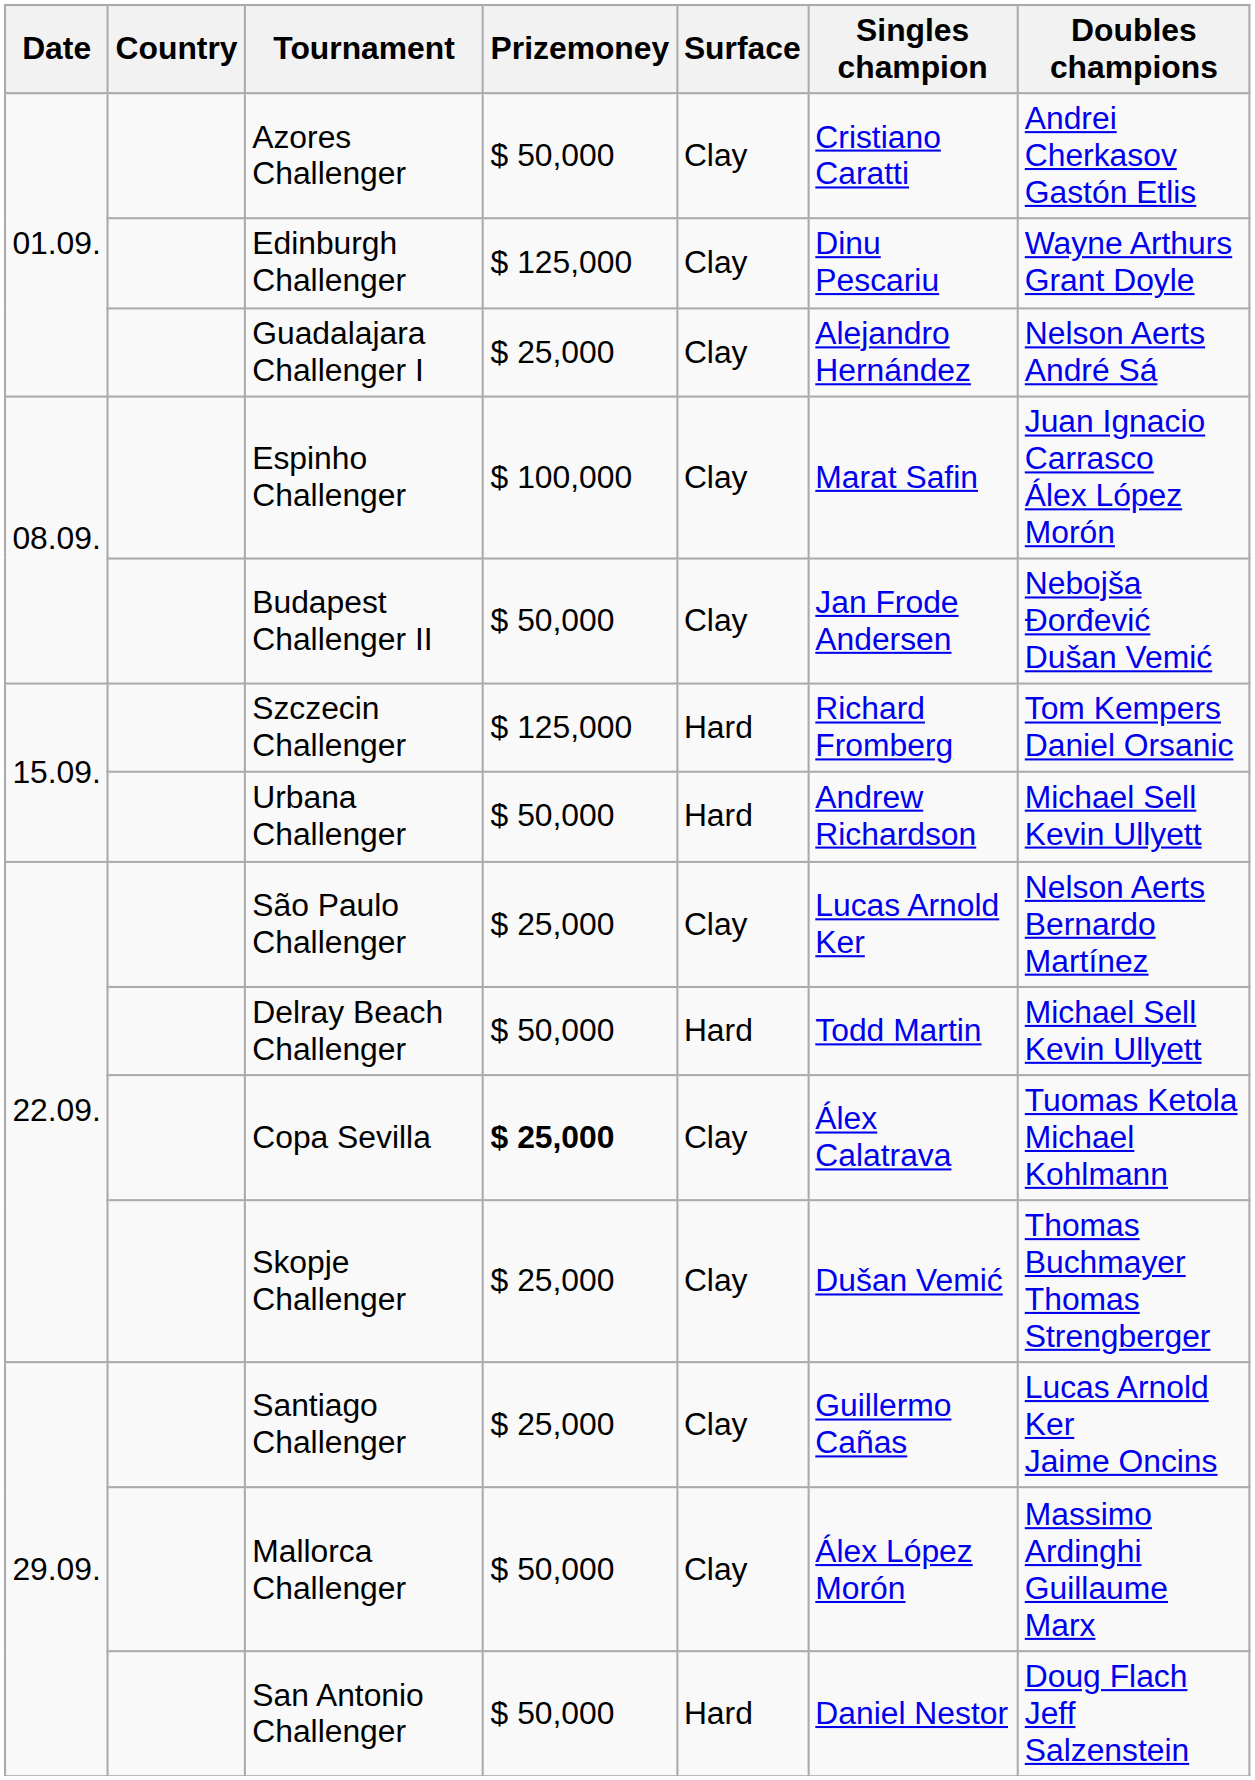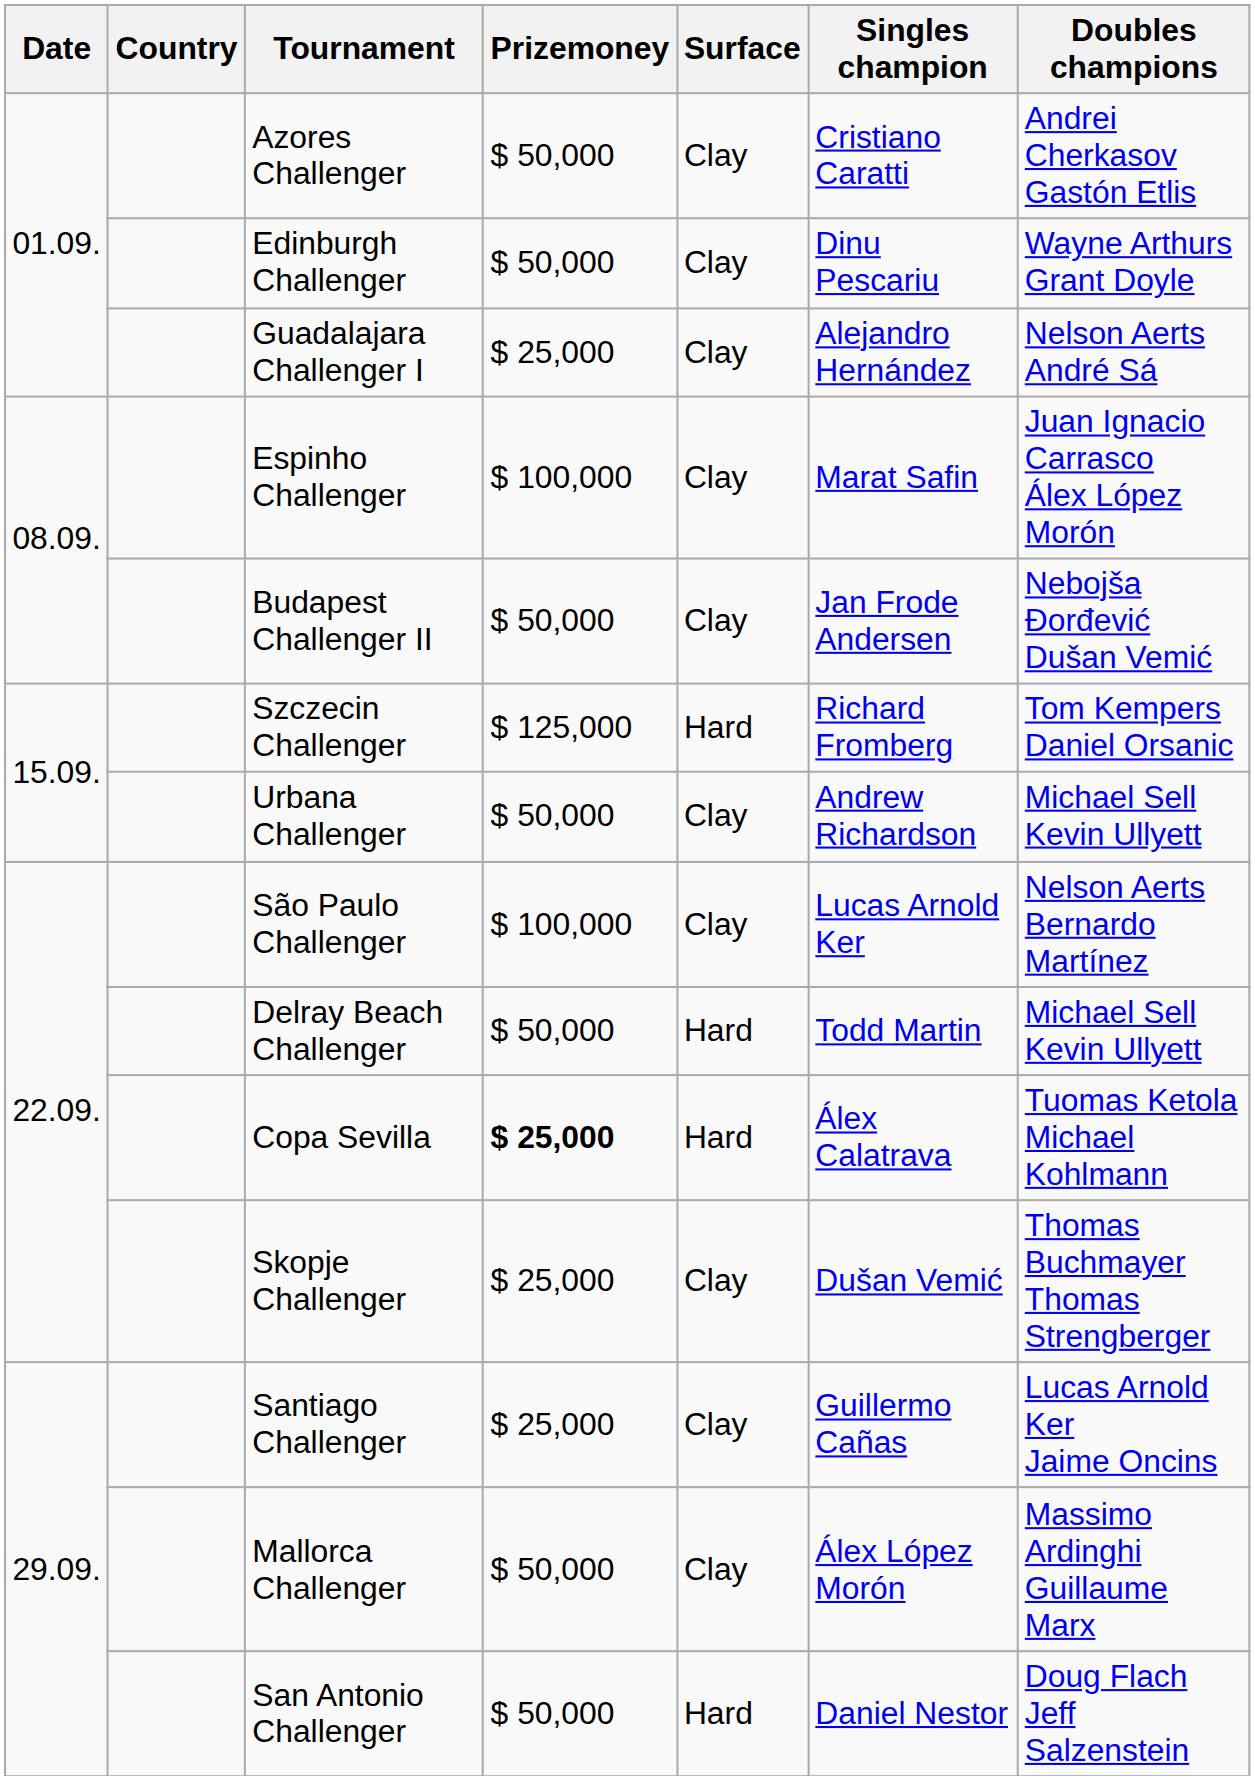Edinburgh Challenger | Prizemoney: $ 125,000 -> $ 50,000
Urbana Challenger | Surface: Hard -> Clay
São Paulo Challenger | Prizemoney: $ 25,000 -> $ 100,000
Copa Sevilla | Surface: Clay -> Hard
